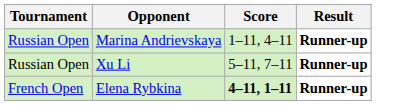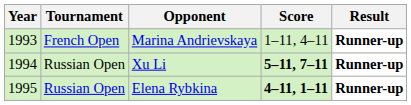+ column: Year | 1993 | 1994 | 1995
Marina Andrievskaya | Tournament: Russian Open -> French Open
Xu Li | Score: normal -> bold
Elena Rybkina | Tournament: French Open -> Russian Open
